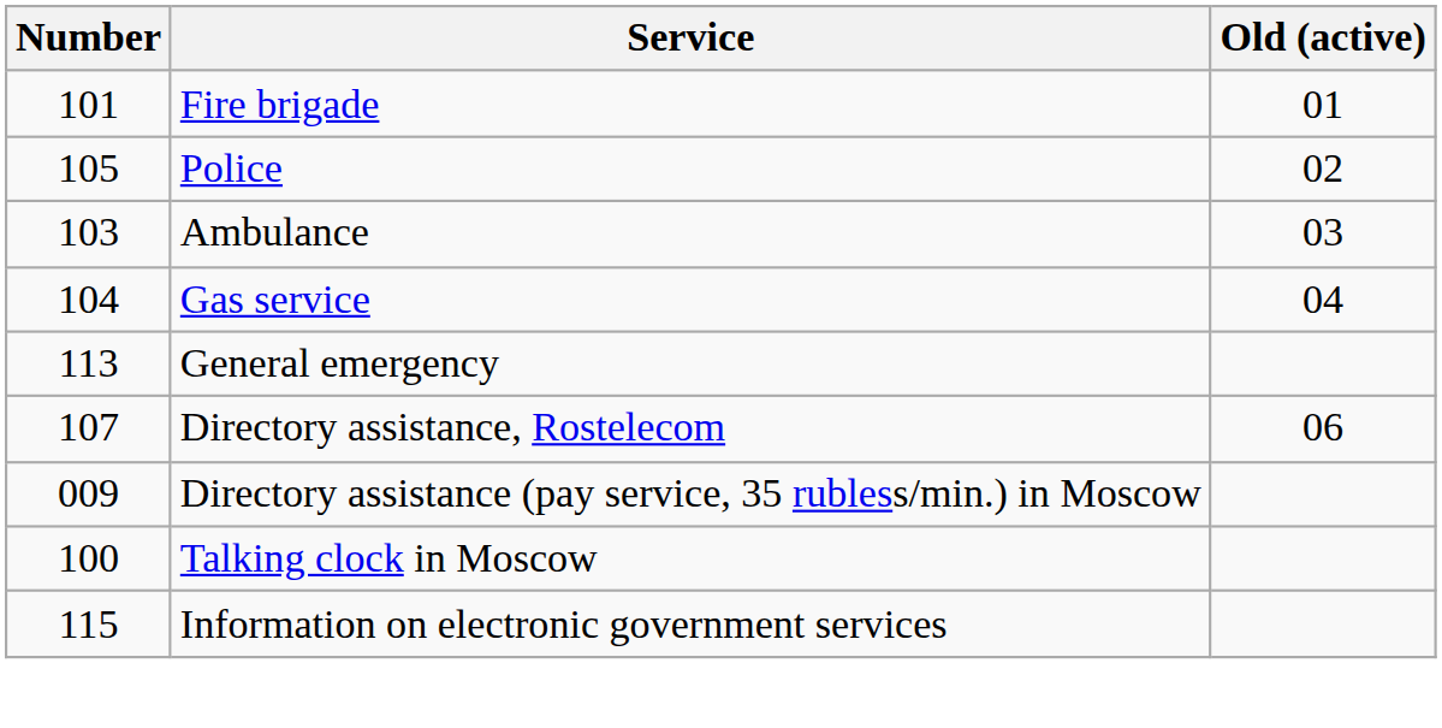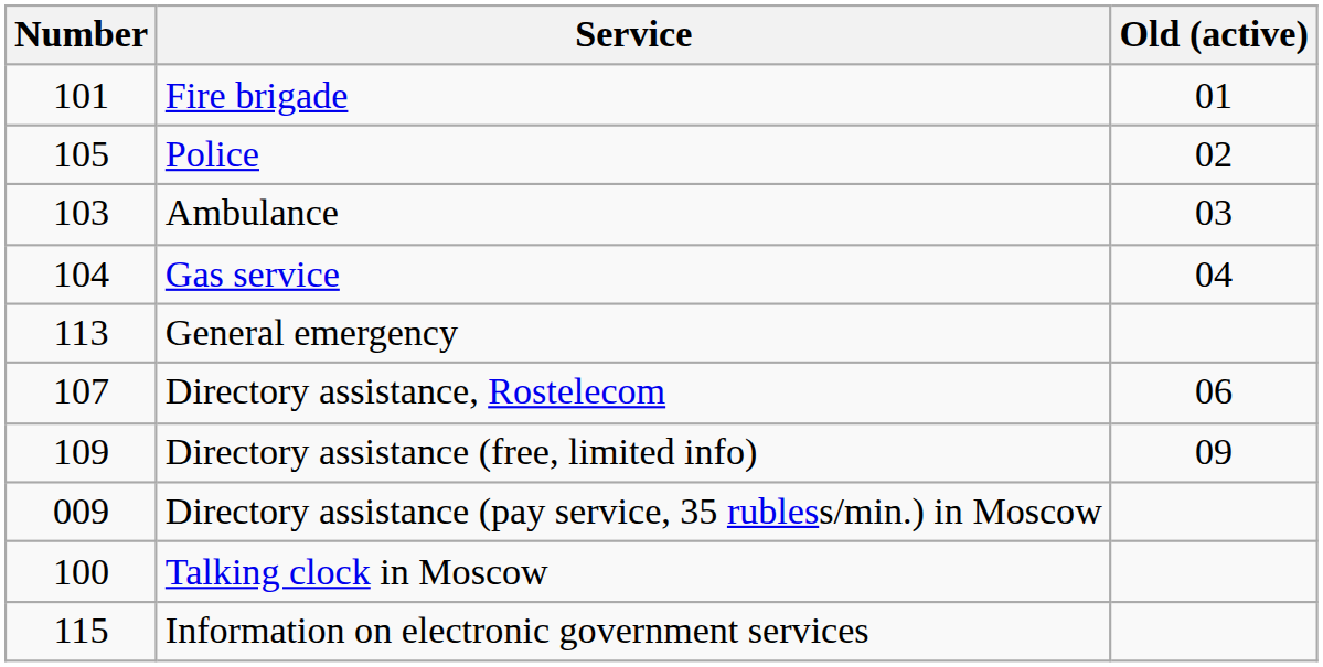+ row: 109 | Directory assistance (free, limited info) | 09
